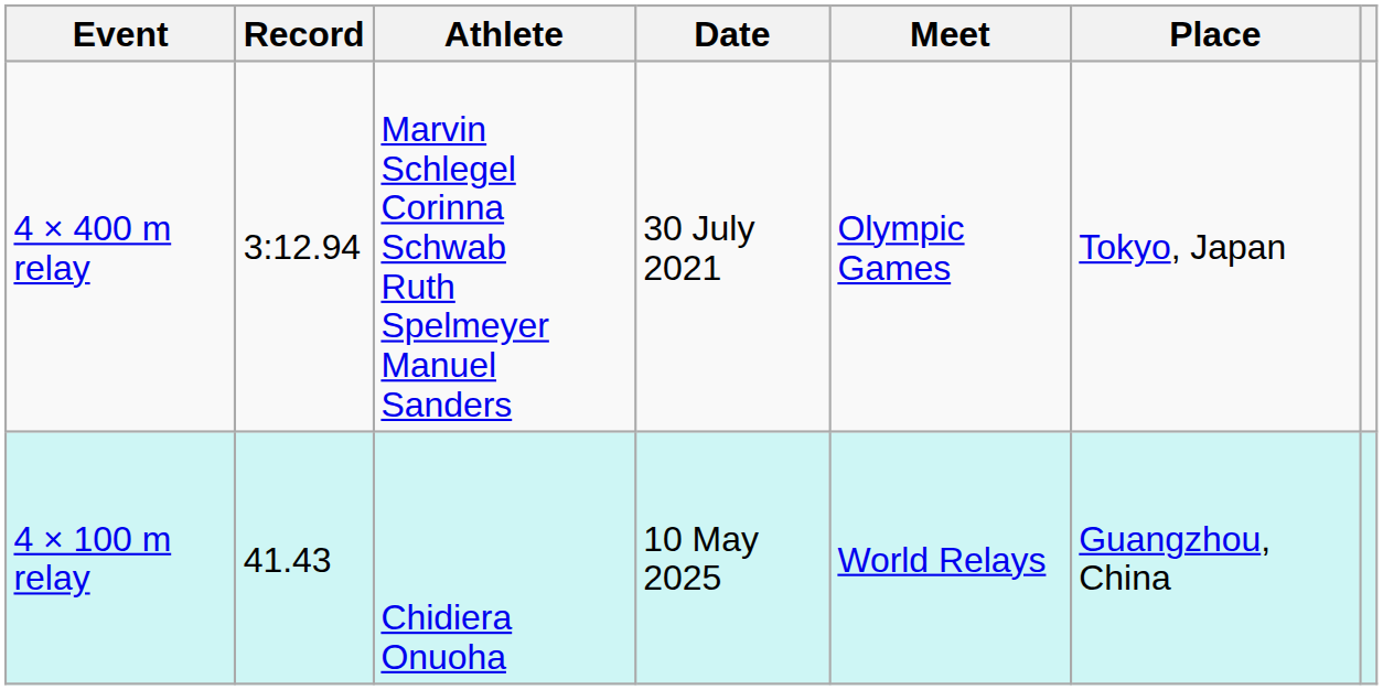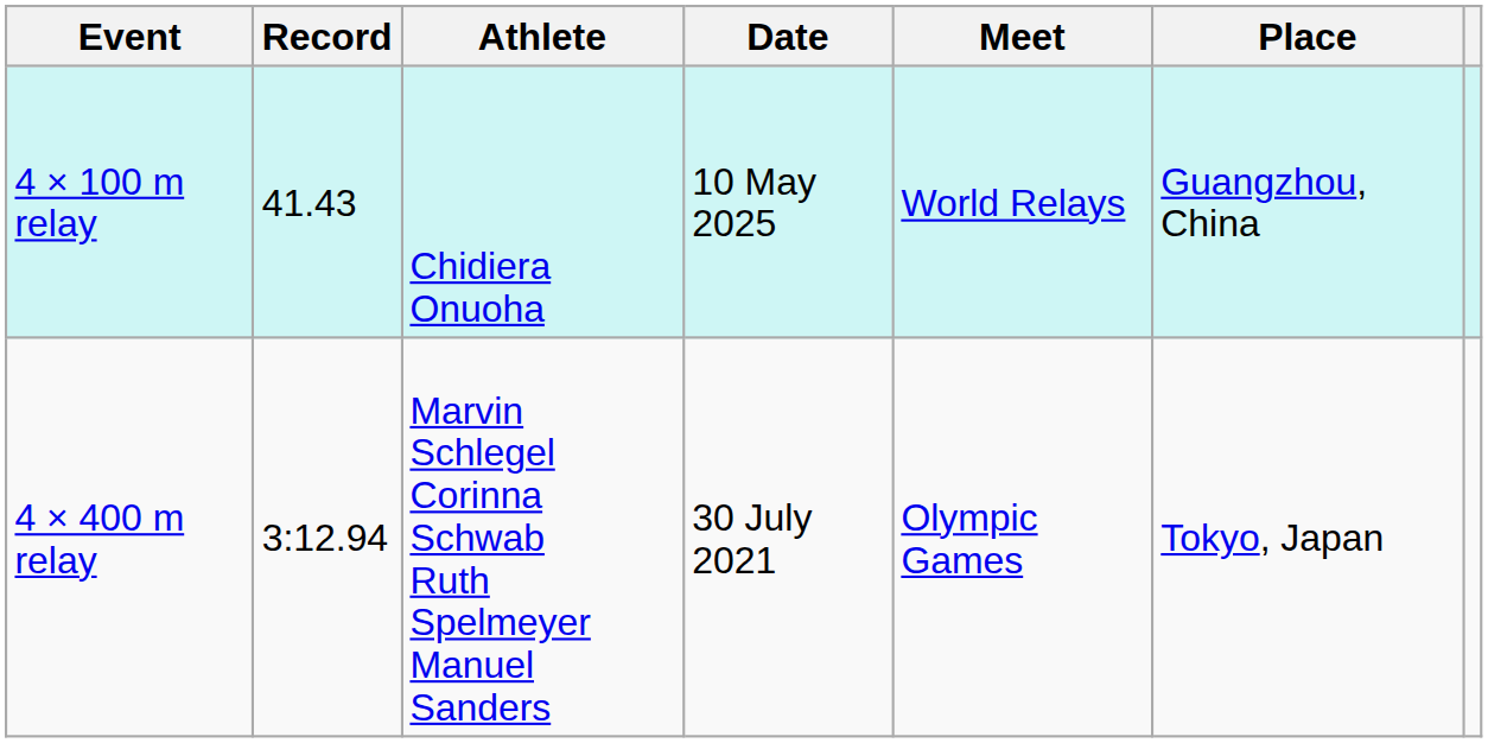rows swapped: 4 × 100 m relay <-> 4 × 400 m relay
